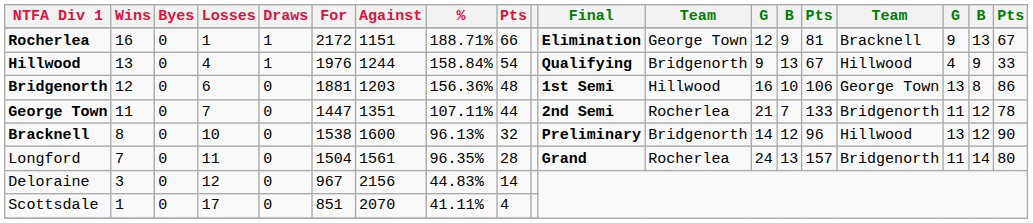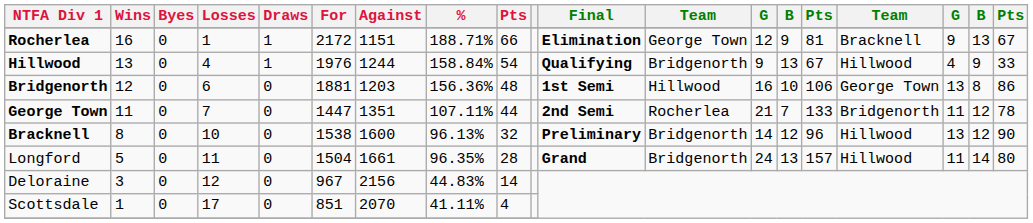Longford | Wins: 7 -> 5
Longford | Against: 1561 -> 1661
Longford | column 12: Rocherlea -> Bridgenorth
Longford | column 16: Bridgenorth -> Hillwood
